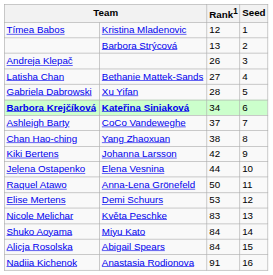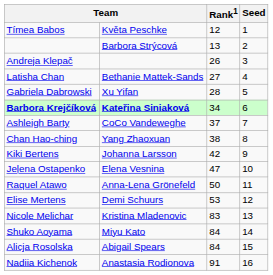Tímea Babos | column 2: Kristina Mladenovic -> Květa Peschke
Jeļena Ostapenko | Rank1: 44 -> 47
Nicole Melichar | column 2: Květa Peschke -> Kristina Mladenovic
